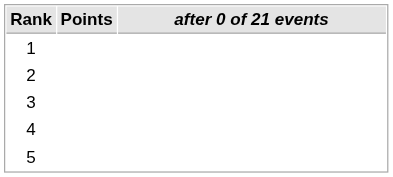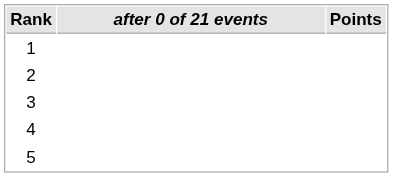columns swapped: after 0 of 21 events <-> Points
